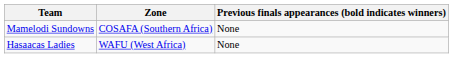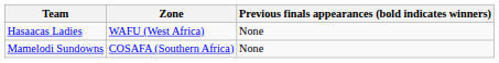rows swapped: Hasaacas Ladies <-> Mamelodi Sundowns
